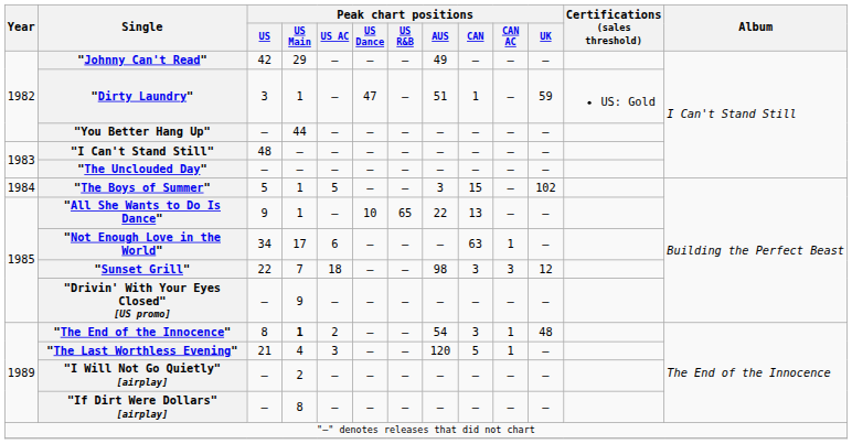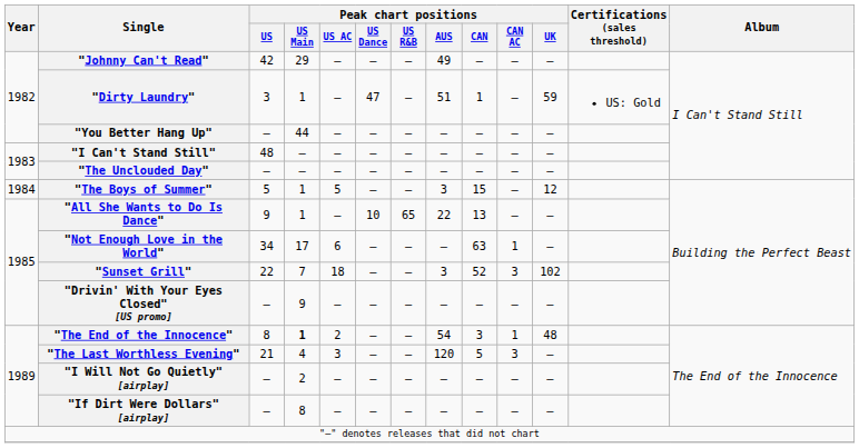"The Boys of Summer" | Peak chart positions / UK: 102 -> 12
"Sunset Grill" | Peak chart positions / AUS: 98 -> 3
"Sunset Grill" | Peak chart positions / CAN: 3 -> 52
"Sunset Grill" | Peak chart positions / UK: 12 -> 102
"The Last Worthless Evening" | Peak chart positions / CAN AC: 1 -> 3
